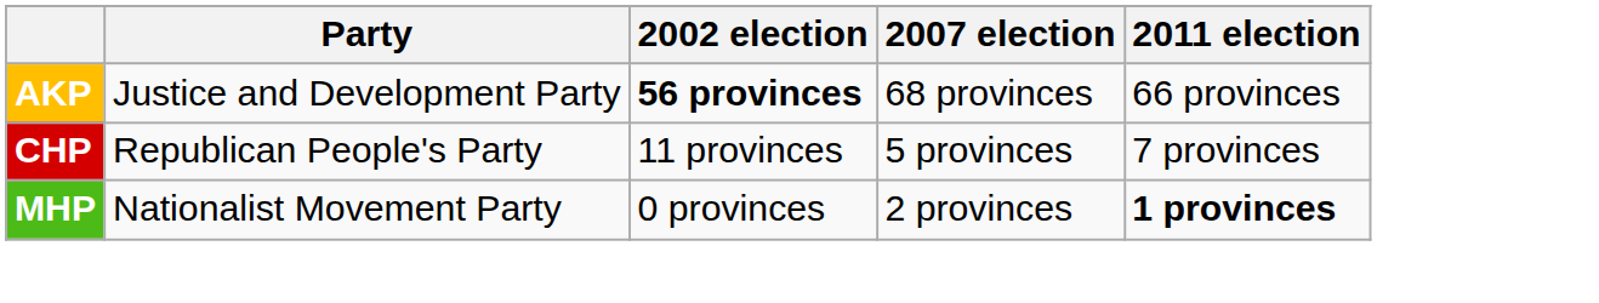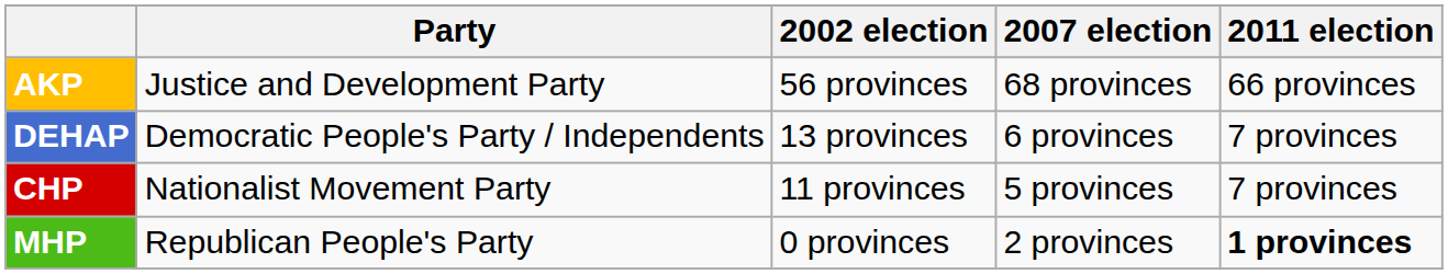AKP | 2002 election: bold -> normal
+ row: DEHAP | Democratic People's Party / Independents | 13 provinces | 6 provinces | 7 provinces
CHP | Party: Republican People's Party -> Nationalist Movement Party
MHP | Party: Nationalist Movement Party -> Republican People's Party
